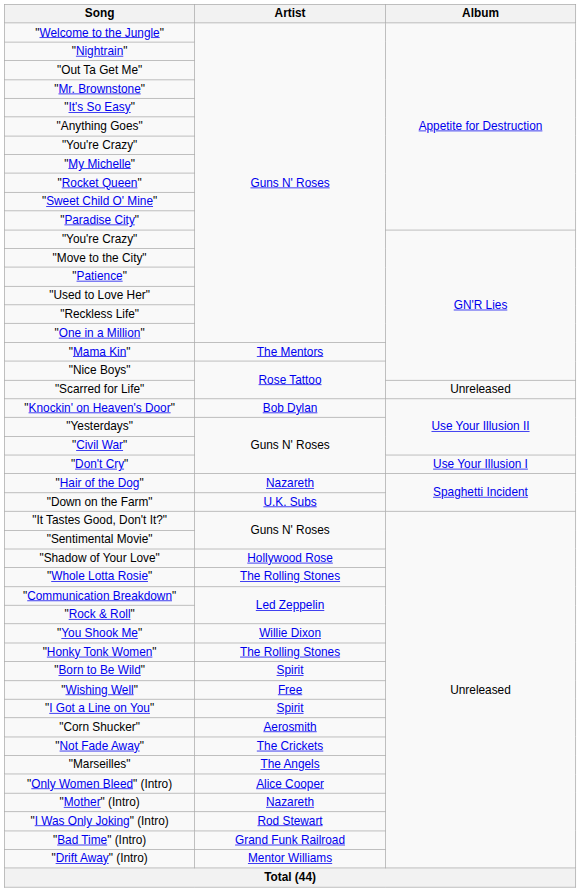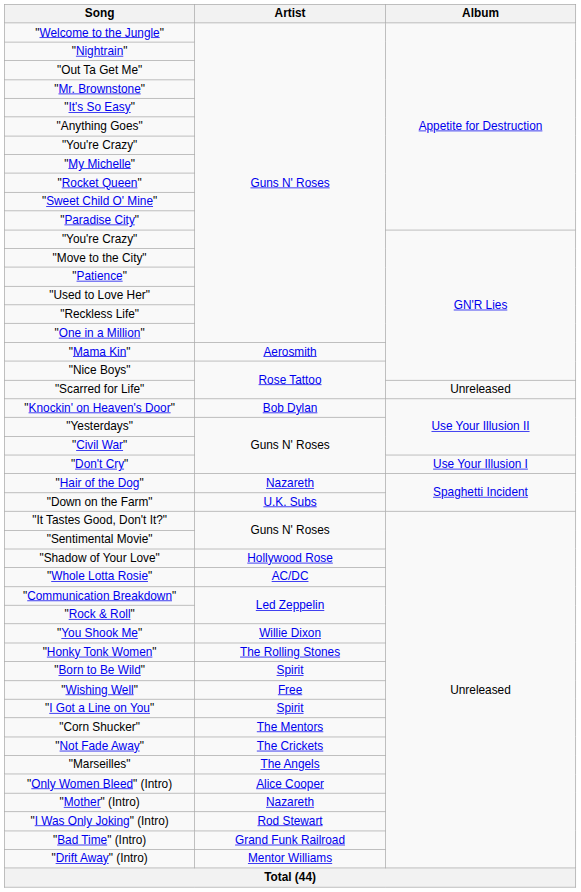"Mama Kin" | Artist: The Mentors -> Aerosmith
"Whole Lotta Rosie" | Artist: The Rolling Stones -> AC/DC
"Corn Shucker" | Artist: Aerosmith -> The Mentors
